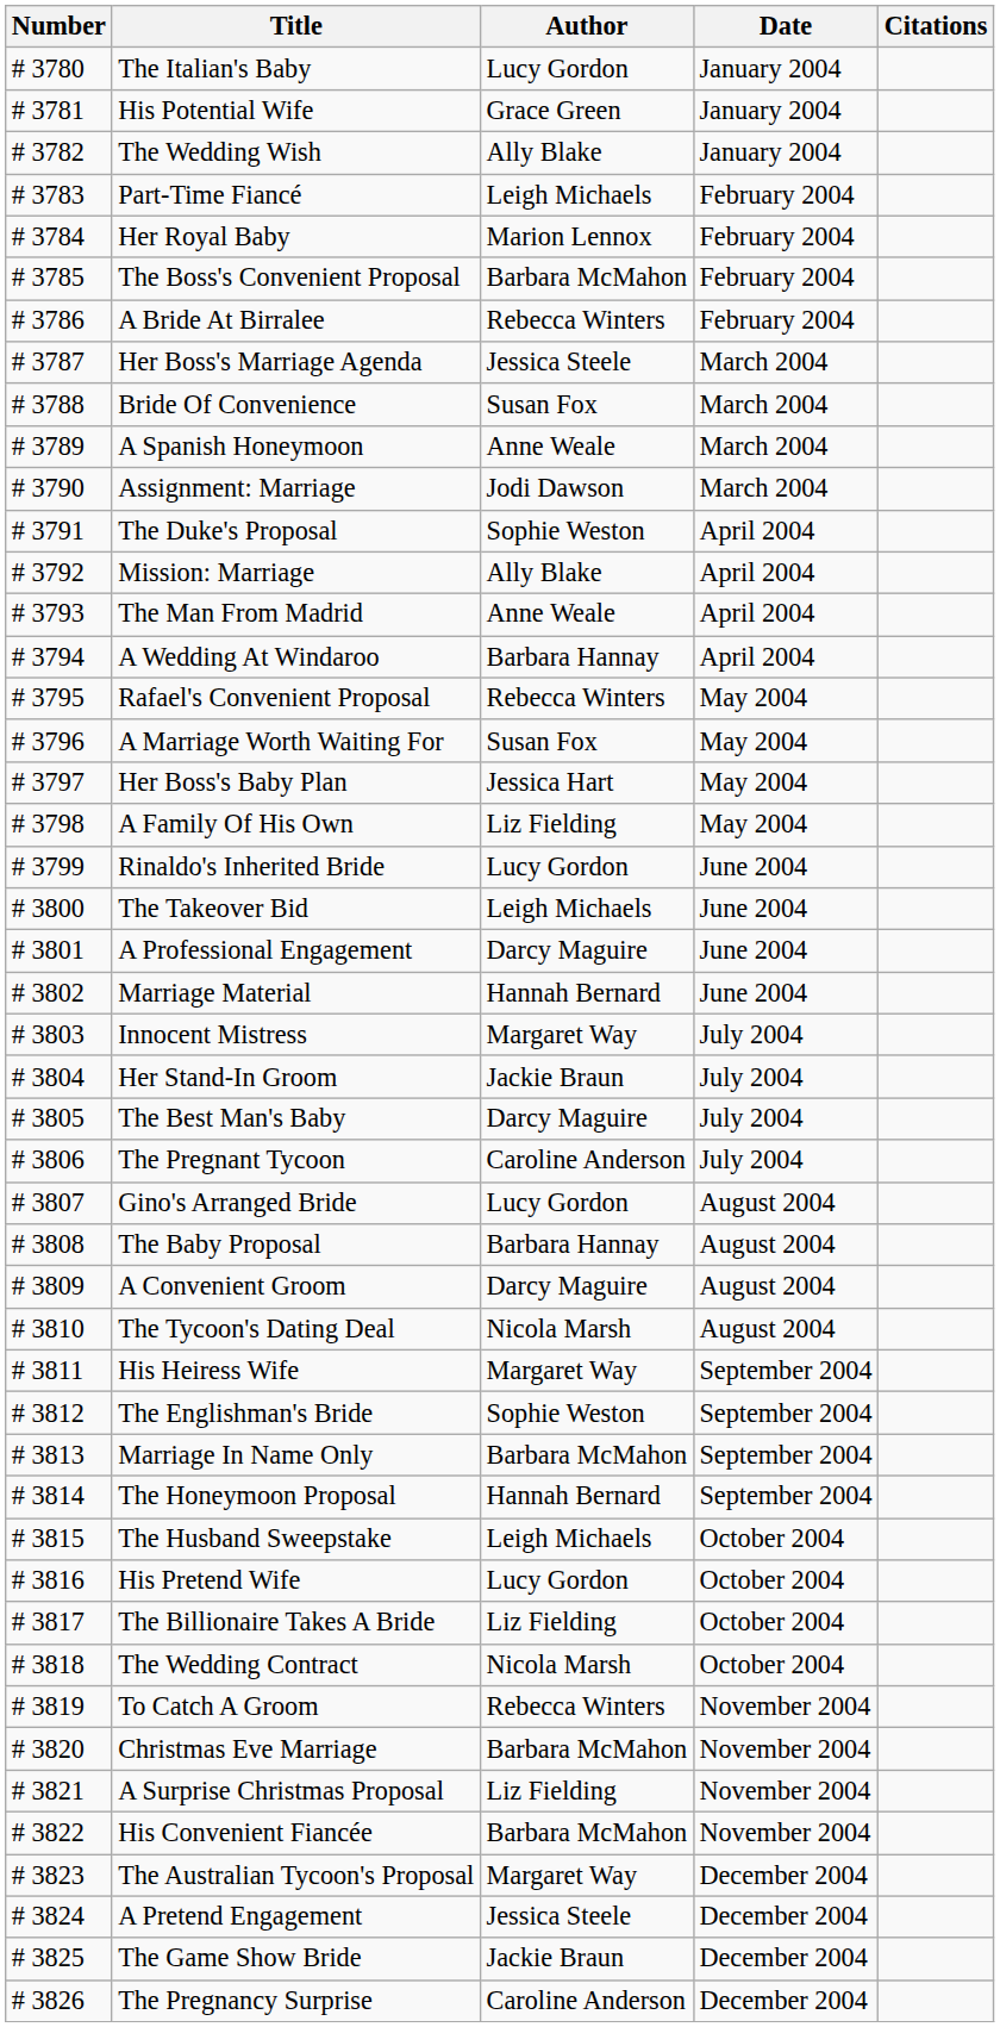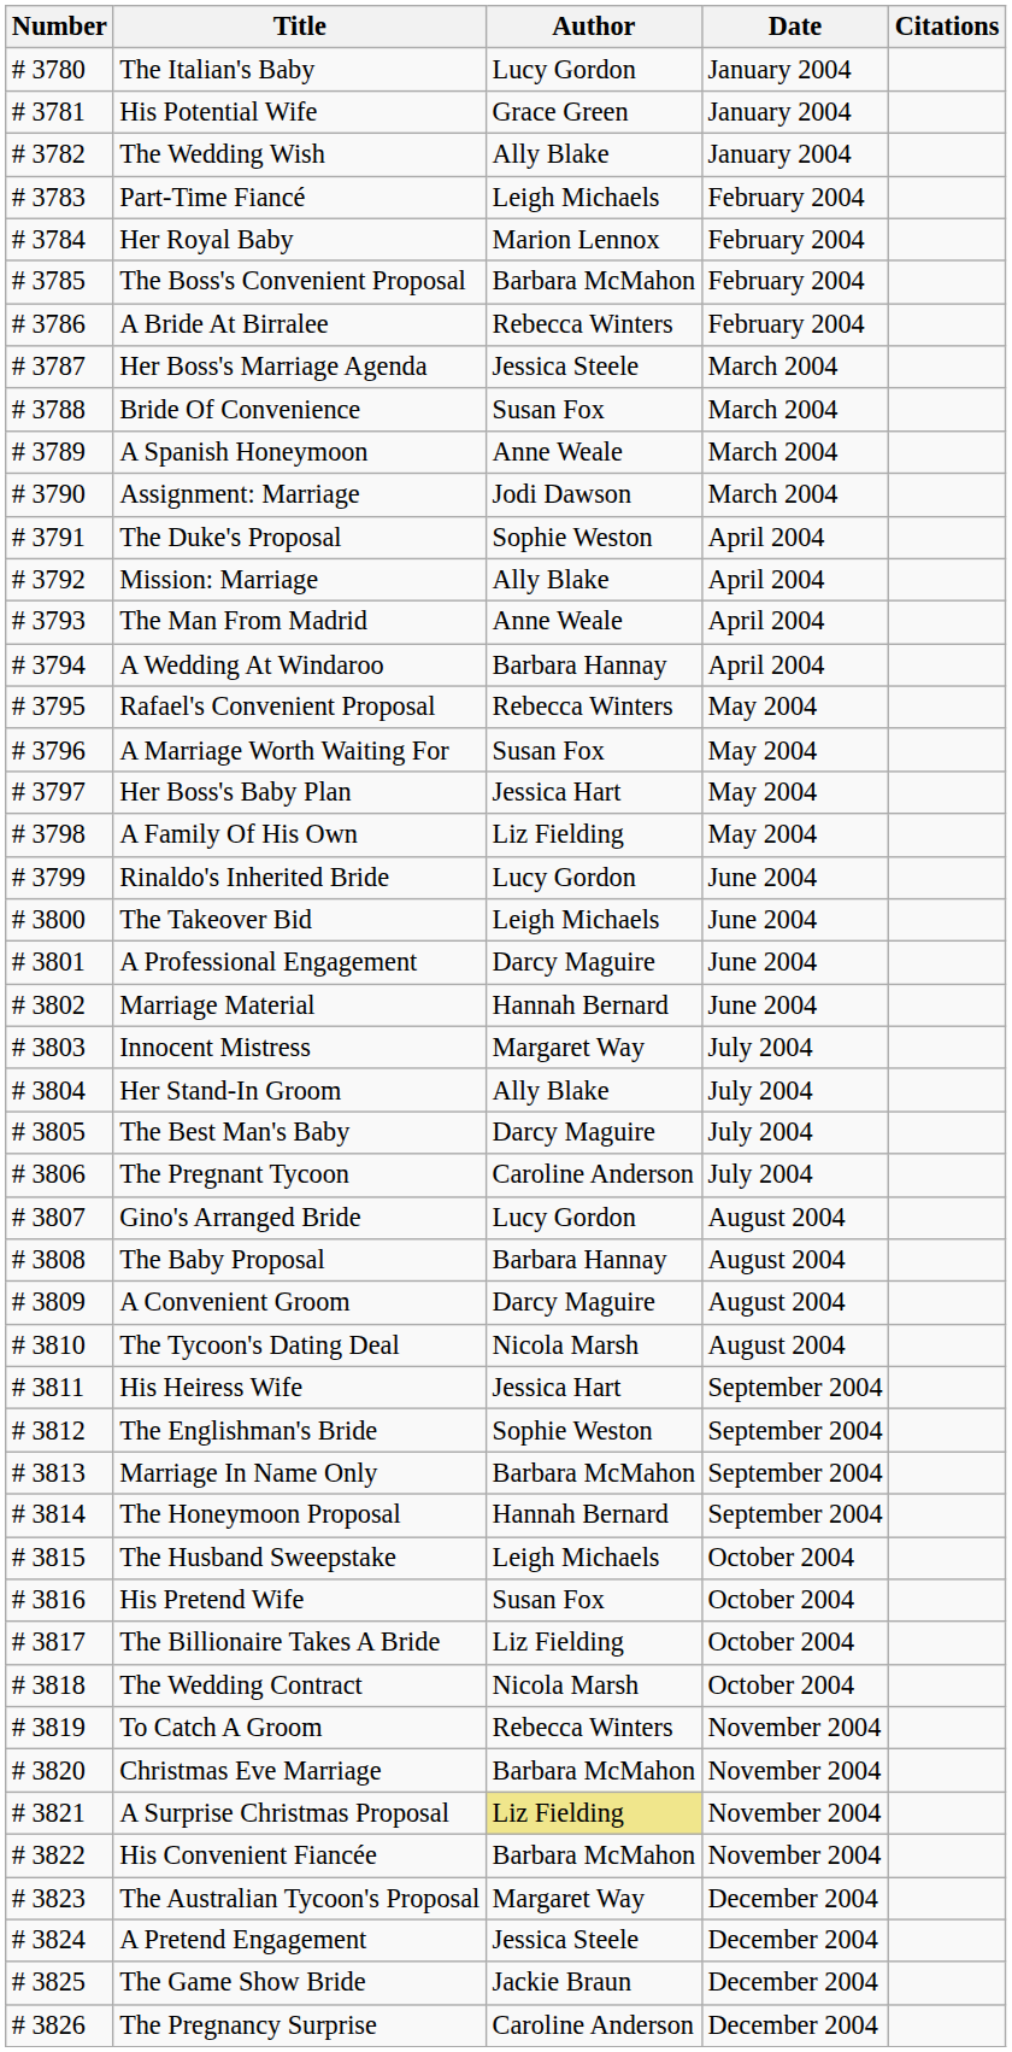Her Stand-In Groom | Author: Jackie Braun -> Ally Blake
His Heiress Wife | Author: Margaret Way -> Jessica Hart
His Pretend Wife | Author: Lucy Gordon -> Susan Fox
A Surprise Christmas Proposal | Author: no background -> khaki background
